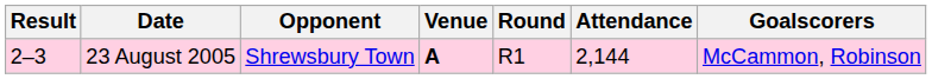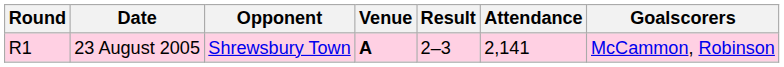columns swapped: Round <-> Result
23 August 2005 | Attendance: 2,144 -> 2,141
